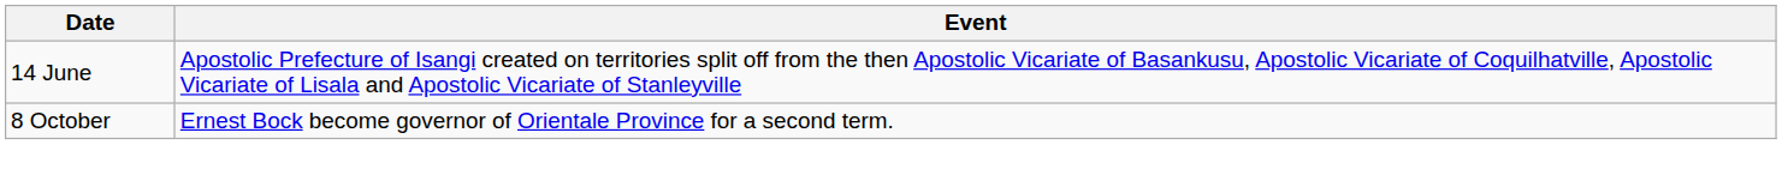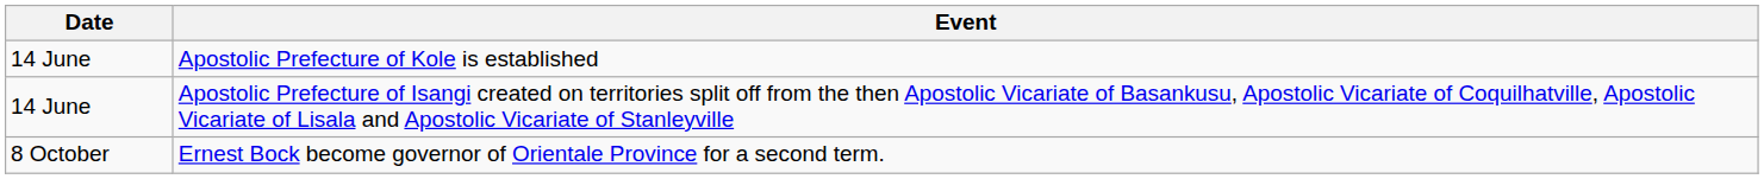+ row: 14 June | Apostolic Prefecture of Kole is established
